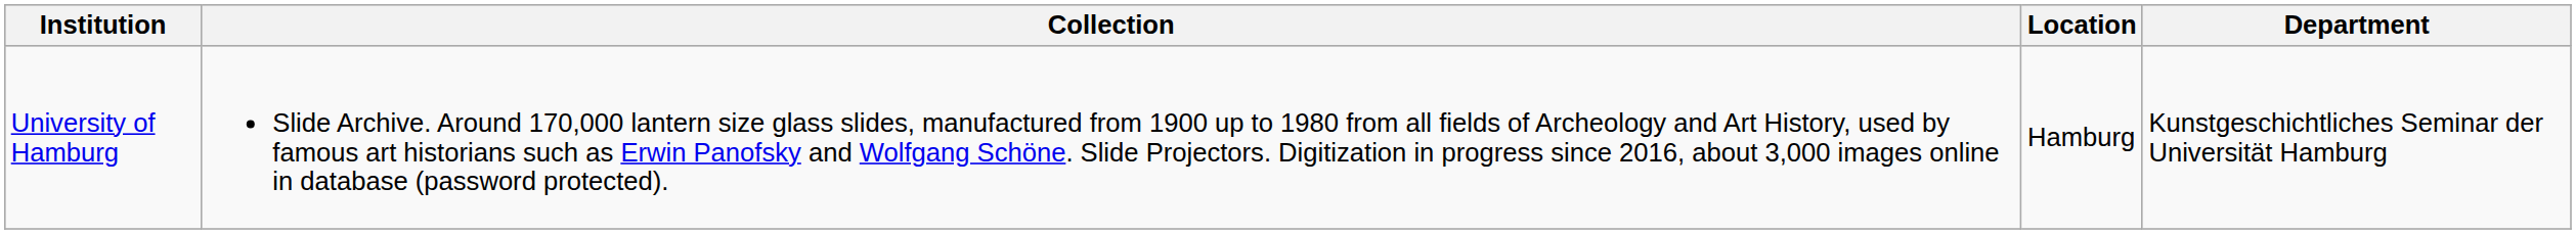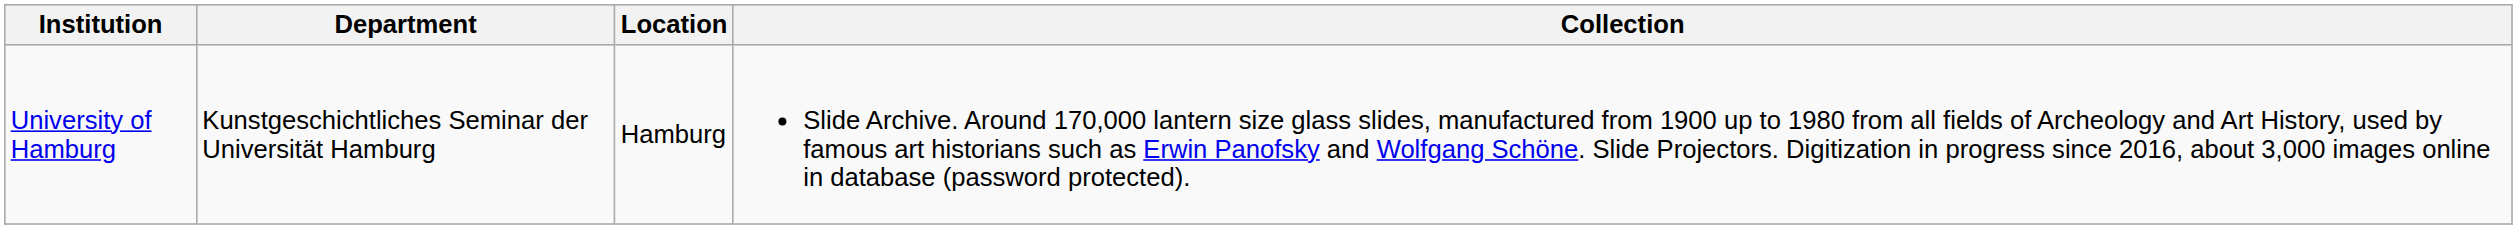columns swapped: Department <-> Collection
